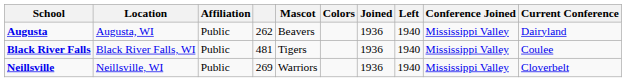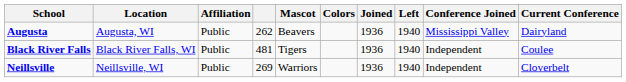Black River Falls | Conference Joined: Mississippi Valley -> Independent
Neillsville | Conference Joined: Mississippi Valley -> Independent
